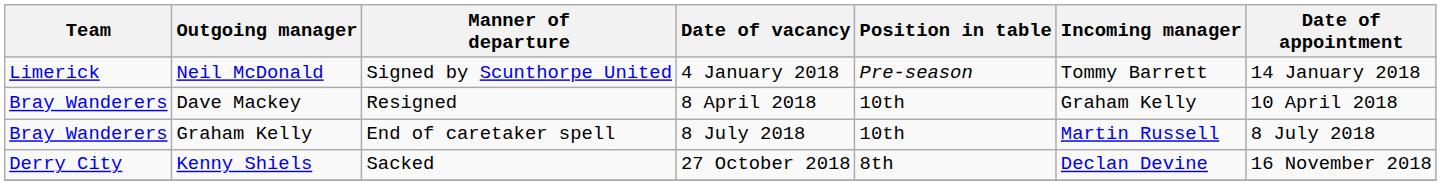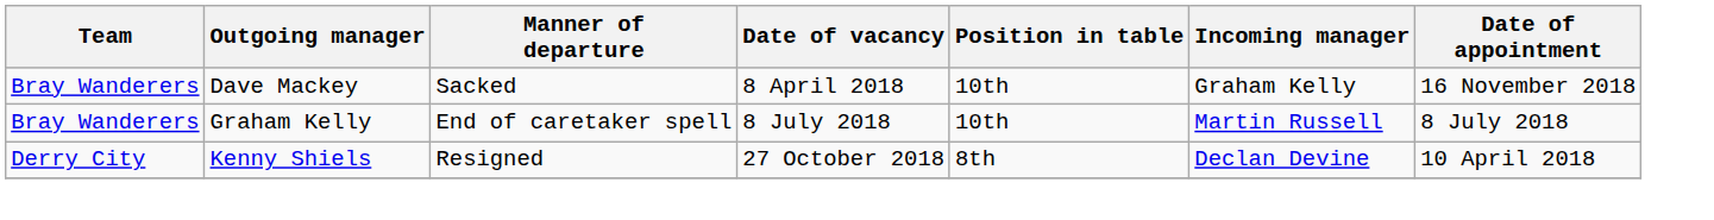- row: Limerick | Neil McDonald | Signed by Scunthorpe United | 4 January 2018 | Pre-season | Tommy Barrett | 14 January 2018
Dave Mackey | Manner of departure: Resigned -> Sacked
Dave Mackey | Date of appointment: 10 April 2018 -> 16 November 2018
Kenny Shiels | Manner of departure: Sacked -> Resigned
Kenny Shiels | Date of appointment: 16 November 2018 -> 10 April 2018
